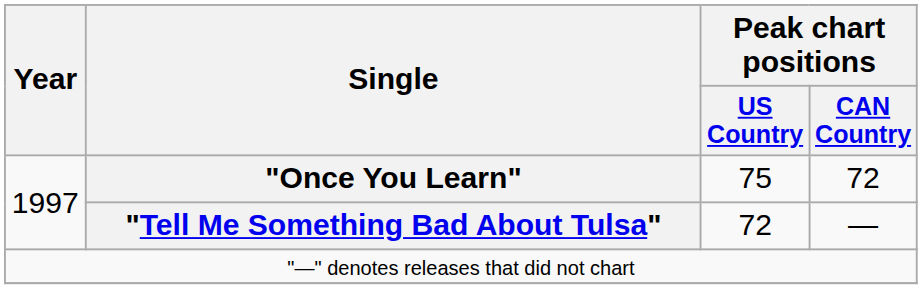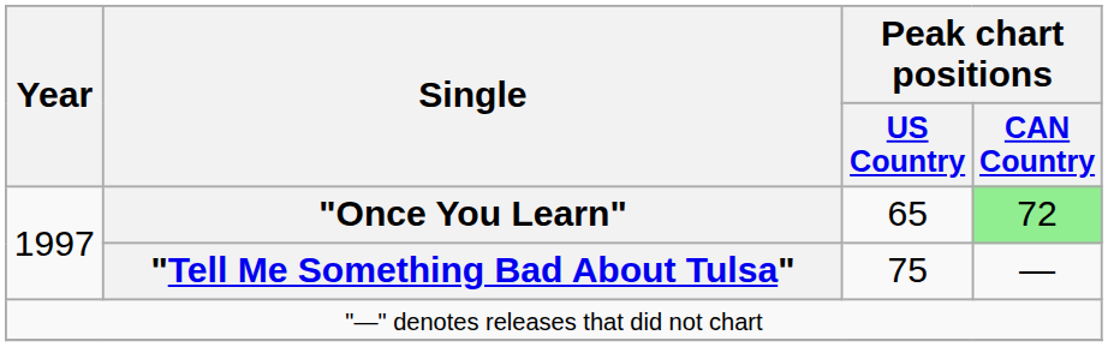"Once You Learn" | Peak chart positions / US Country: 75 -> 65
"Once You Learn" | Peak chart positions / CAN Country: no background -> lightgreen background
"Tell Me Something Bad About Tulsa" | Peak chart positions / US Country: 72 -> 75
